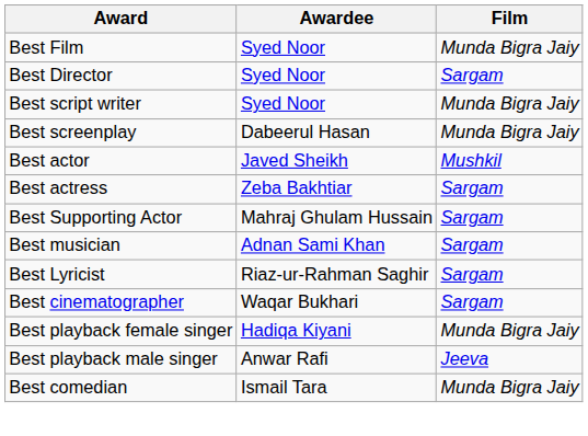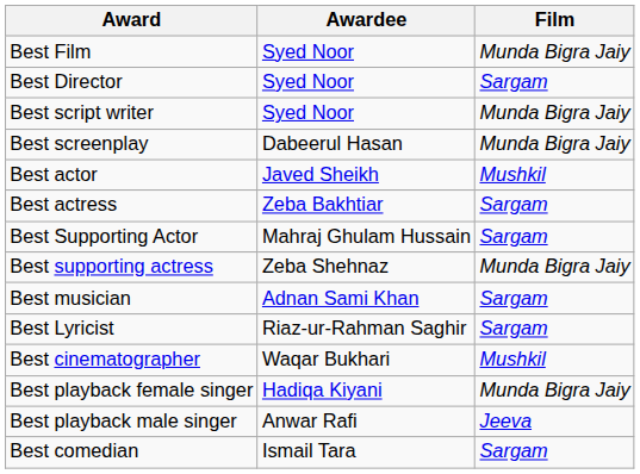+ row: Best supporting actress | Zeba Shehnaz | Munda Bigra Jaiy
Best cinematographer | Film: Sargam -> Mushkil
Best comedian | Film: Munda Bigra Jaiy -> Sargam
